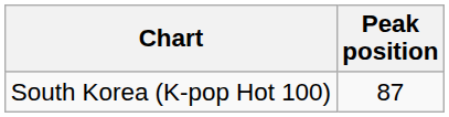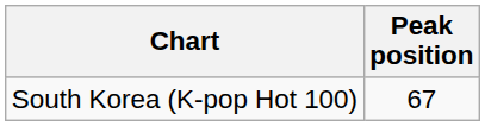South Korea (K-pop Hot 100) | Peak position: 87 -> 67
